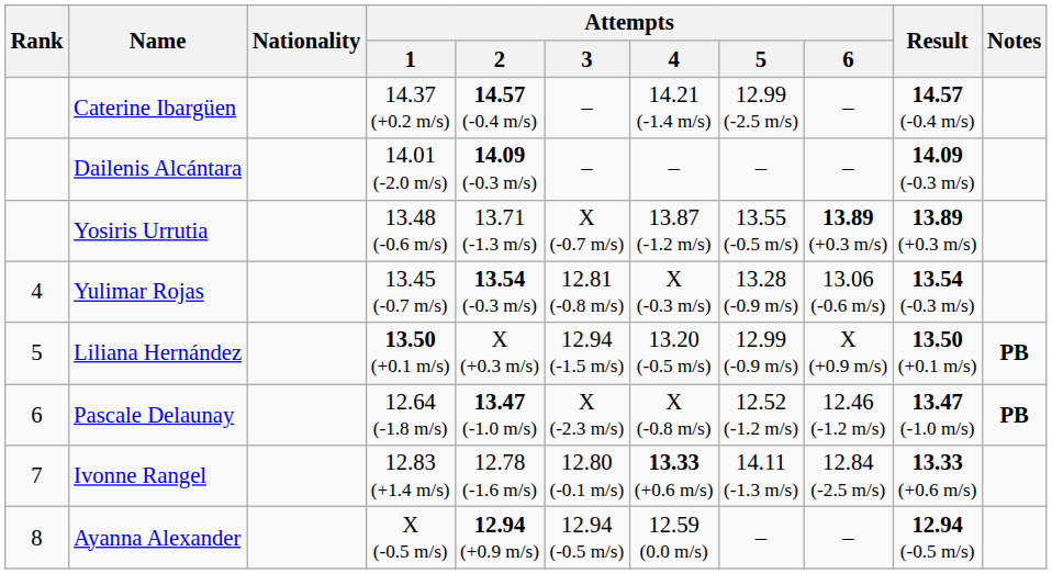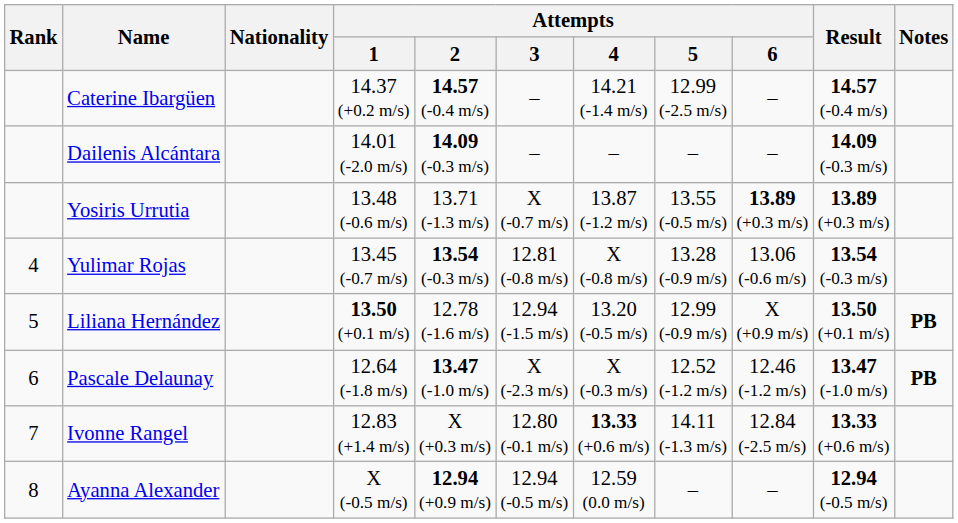Yulimar Rojas | Attempts / 4: X (-0.3 m/s) -> X (-0.8 m/s)
Liliana Hernández | Attempts / 2: X (+0.3 m/s) -> 12.78 (-1.6 m/s)
Pascale Delaunay | Attempts / 4: X (-0.8 m/s) -> X (-0.3 m/s)
Ivonne Rangel | Attempts / 2: 12.78 (-1.6 m/s) -> X (+0.3 m/s)
